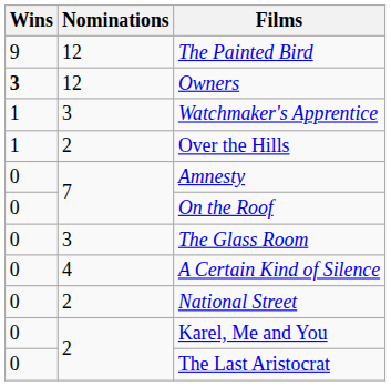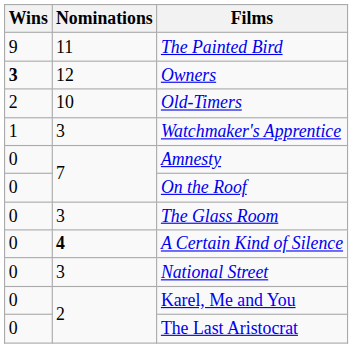The Painted Bird | Nominations: 12 -> 11
+ row: 2 | 10 | Old-Timers
- row: 1 | 2 | Over the Hills
A Certain Kind of Silence | Nominations: normal -> bold
National Street | Nominations: 2 -> 3
